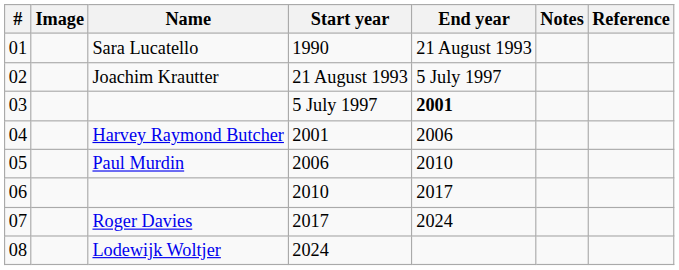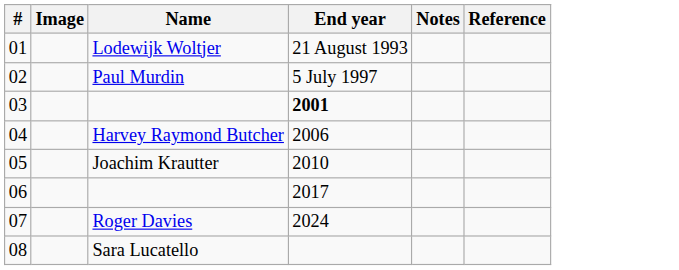- column: Start year | 1990 | 21 August 1993 | 5 July 1997 | 2001 | 2006 | 2010 | 2017 | 2024
01 | Name: Sara Lucatello -> Lodewijk Woltjer
02 | Name: Joachim Krautter -> Paul Murdin
05 | Name: Paul Murdin -> Joachim Krautter
08 | Name: Lodewijk Woltjer -> Sara Lucatello
